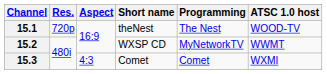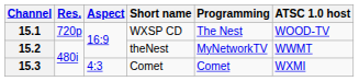15.1 | Short name: theNest -> WXSP CD
15.2 | Short name: WXSP CD -> theNest
